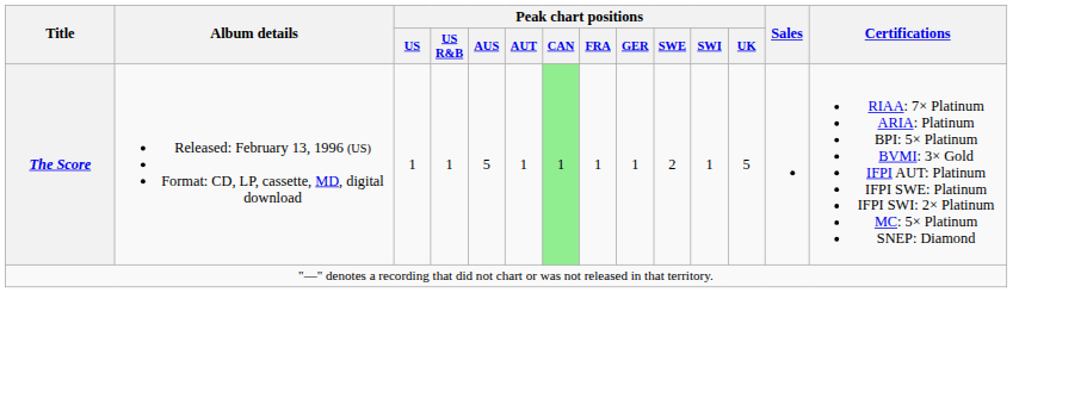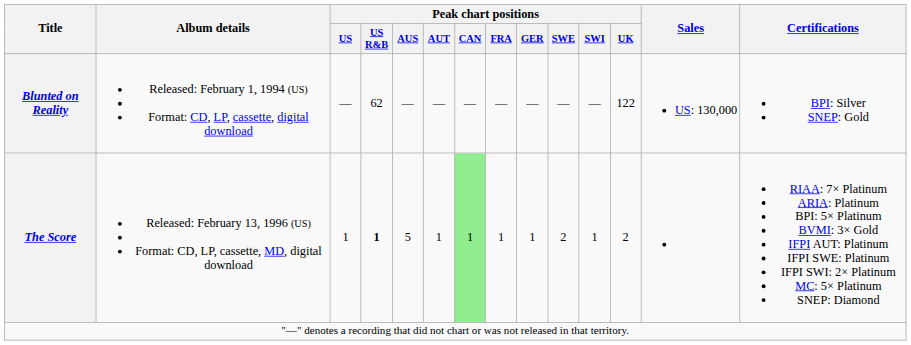+ row: Blunted on Reality | Released: February 1, 1994 (US) Format: CD, LP, cassette, digital download | — | 62 | — | — | — | — | — | — | — | 122 | US: 130,000 | BPI: Silver SNEP: Gold
The Score | Peak chart positions / US R&B: normal -> bold
The Score | Peak chart positions / UK: 5 -> 2
